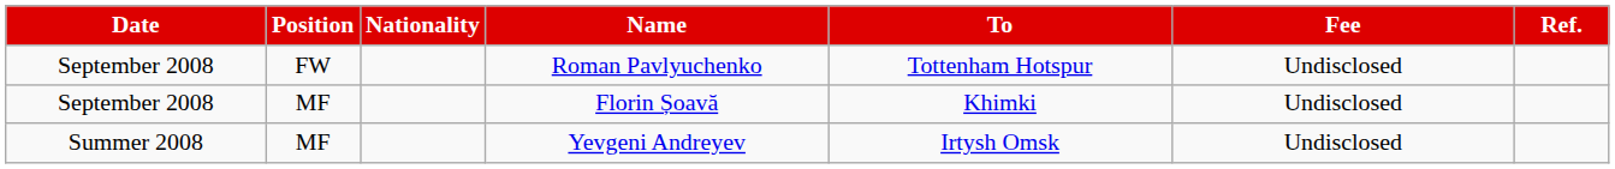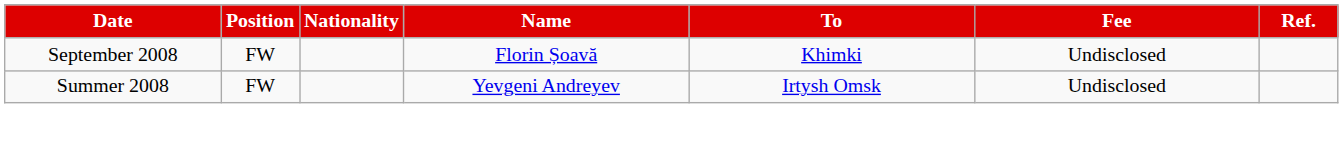- row: September 2008 | FW | Roman Pavlyuchenko | Tottenham Hotspur | Undisclosed
Florin Șoavă | Position: MF -> FW
Yevgeni Andreyev | Position: MF -> FW
